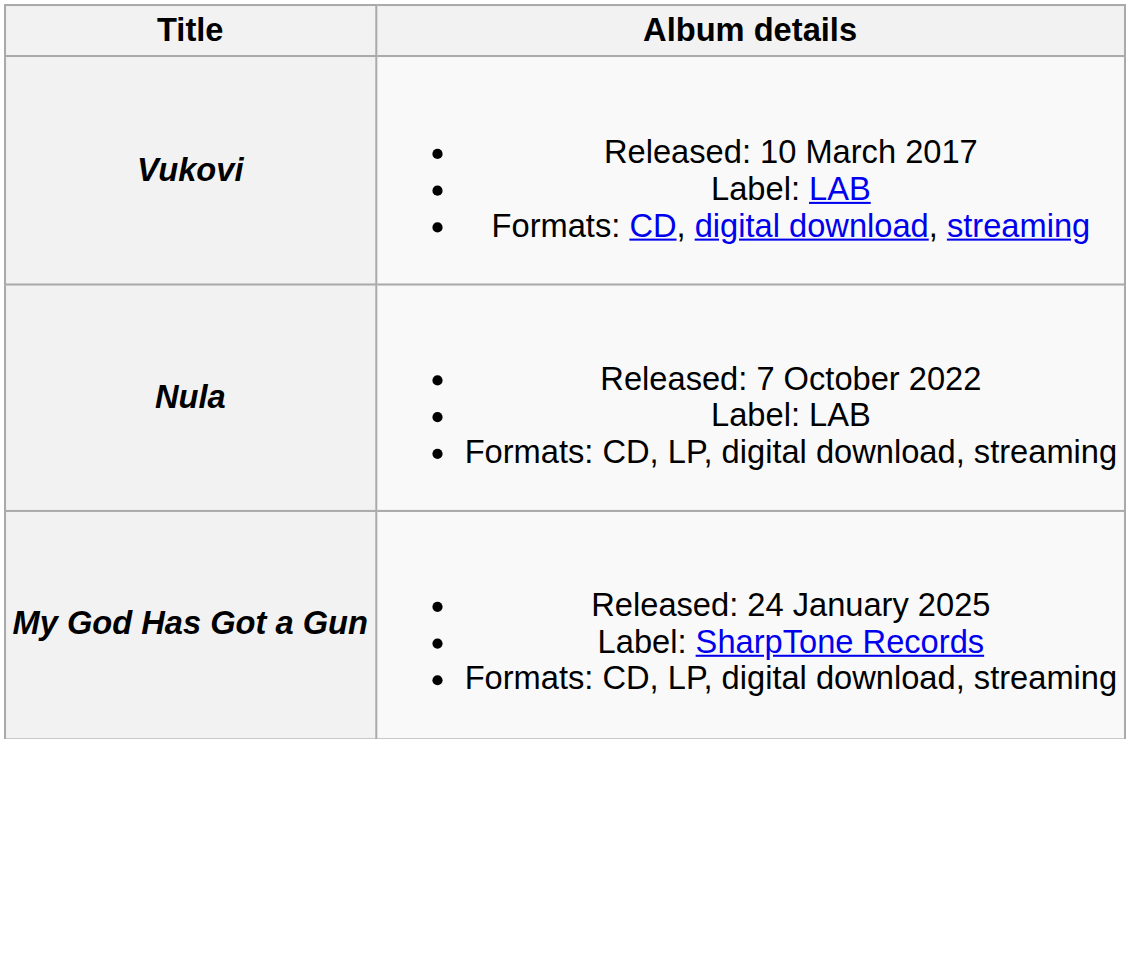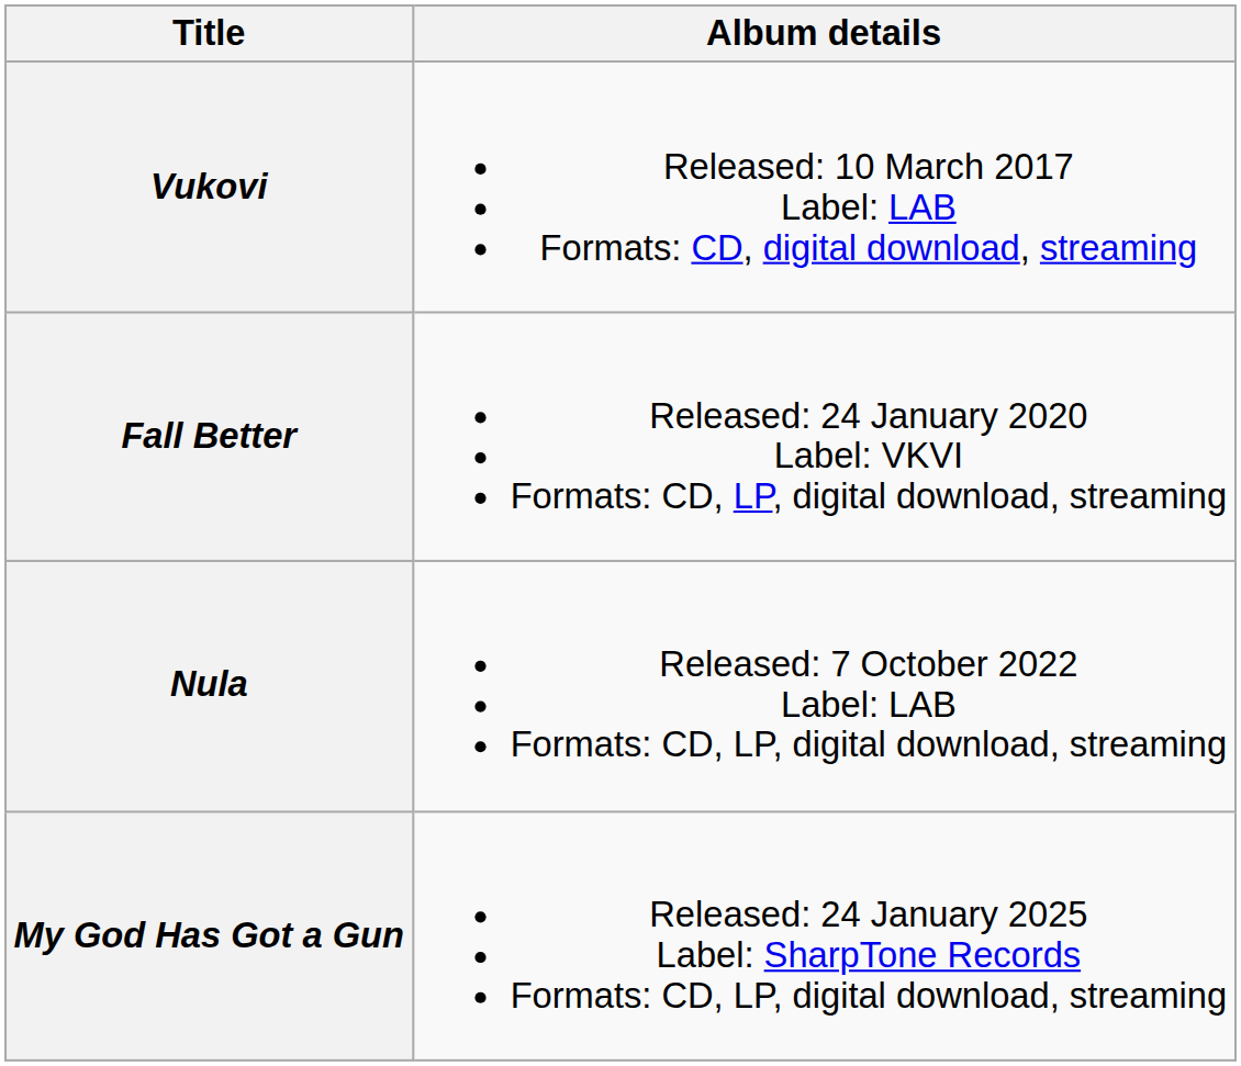+ row: Fall Better | Released: 24 January 2020 Label: VKVI Formats: CD, LP, digital download, streaming
